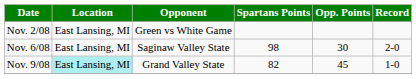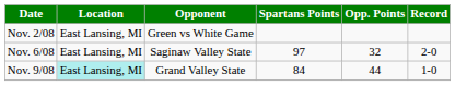Nov. 6/08 | Spartans Points: 98 -> 97
Nov. 6/08 | Opp. Points: 30 -> 32
Nov. 9/08 | Spartans Points: 82 -> 84
Nov. 9/08 | Opp. Points: 45 -> 44
